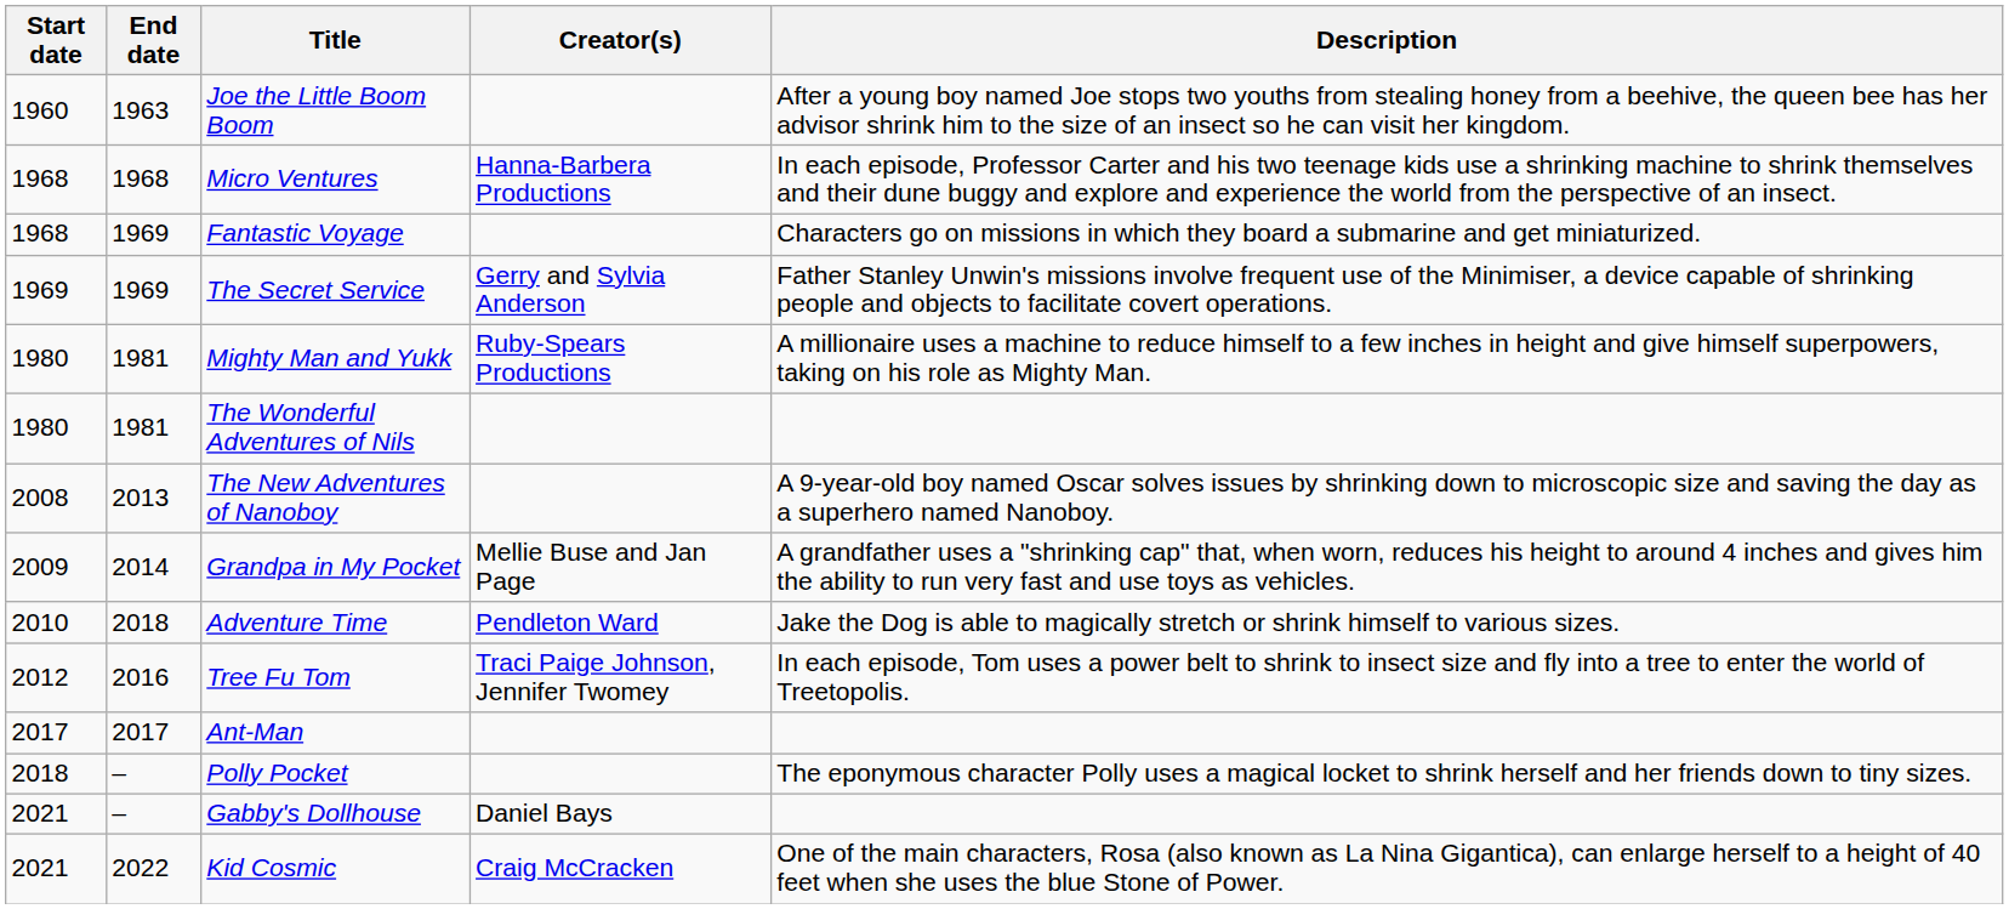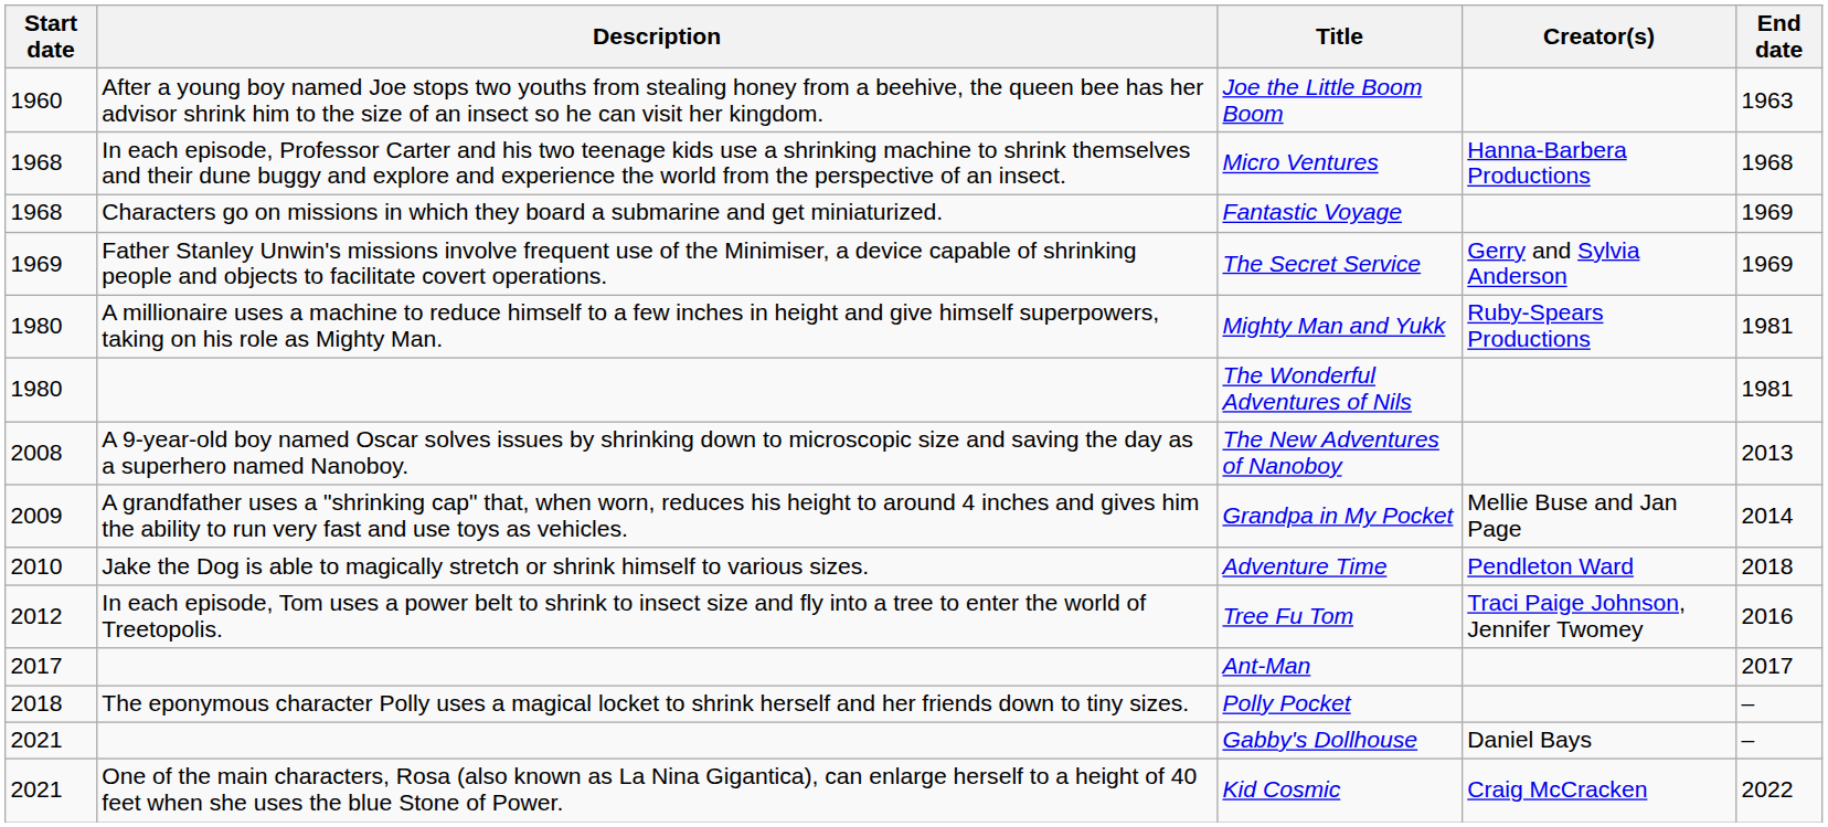columns swapped: End date <-> Description
